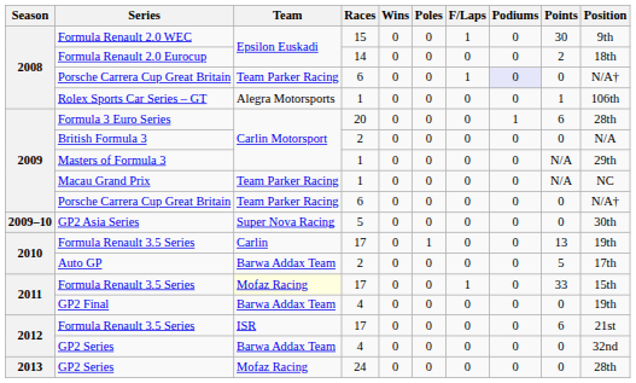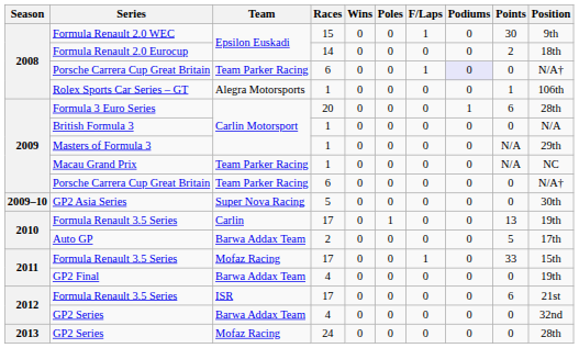British Formula 3 | Races: 2 -> 1
2011 / Formula Renault 3.5 Series | Team: lightyellow background -> no background
